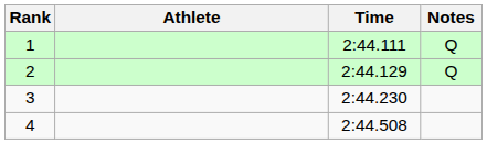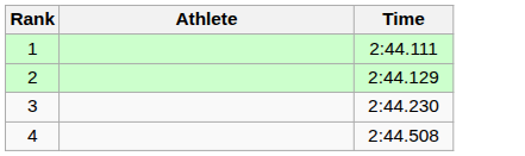- column: Notes | Q | Q
